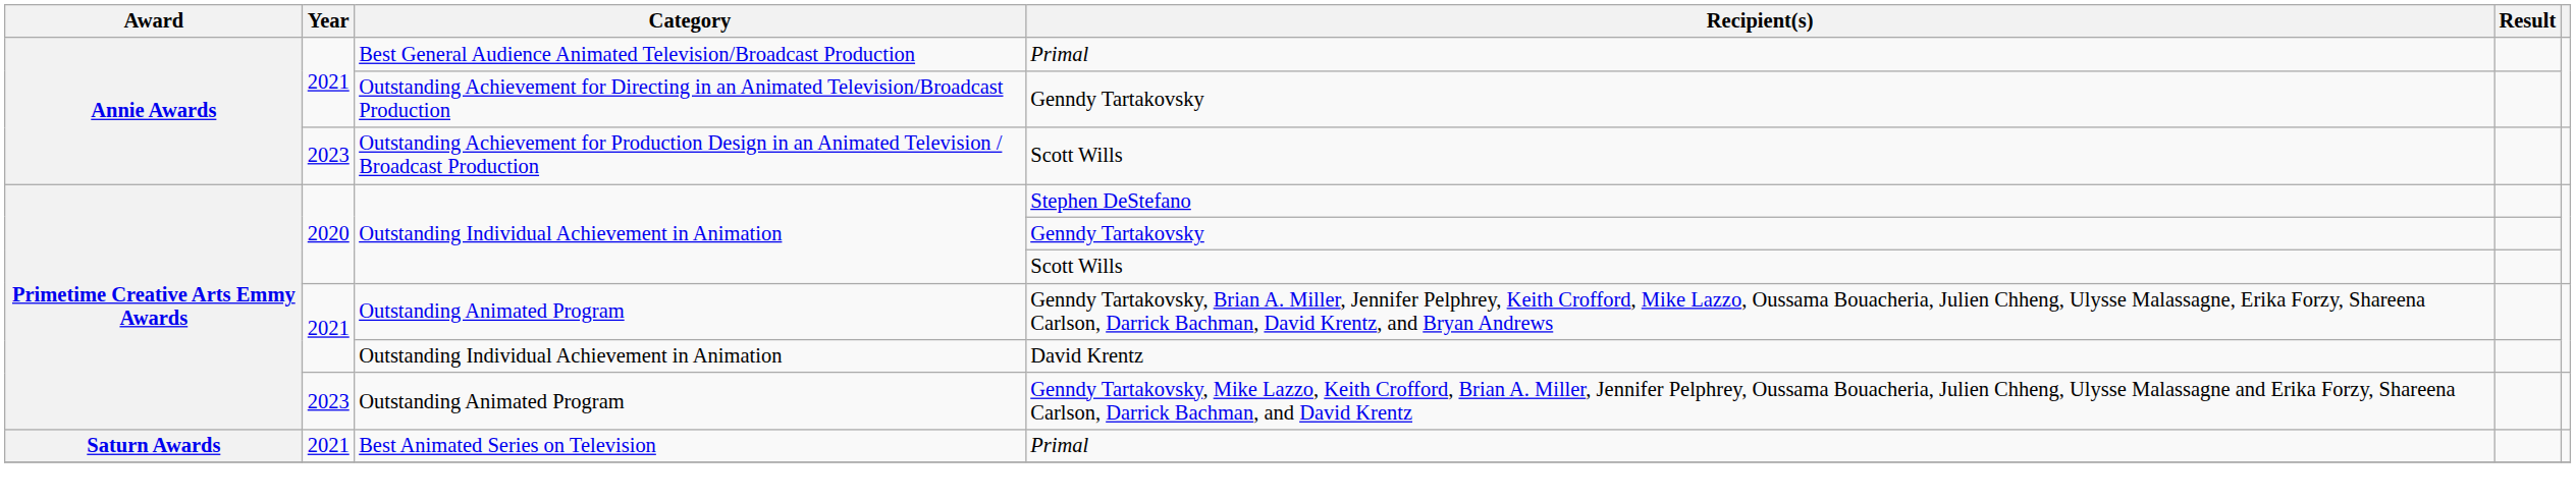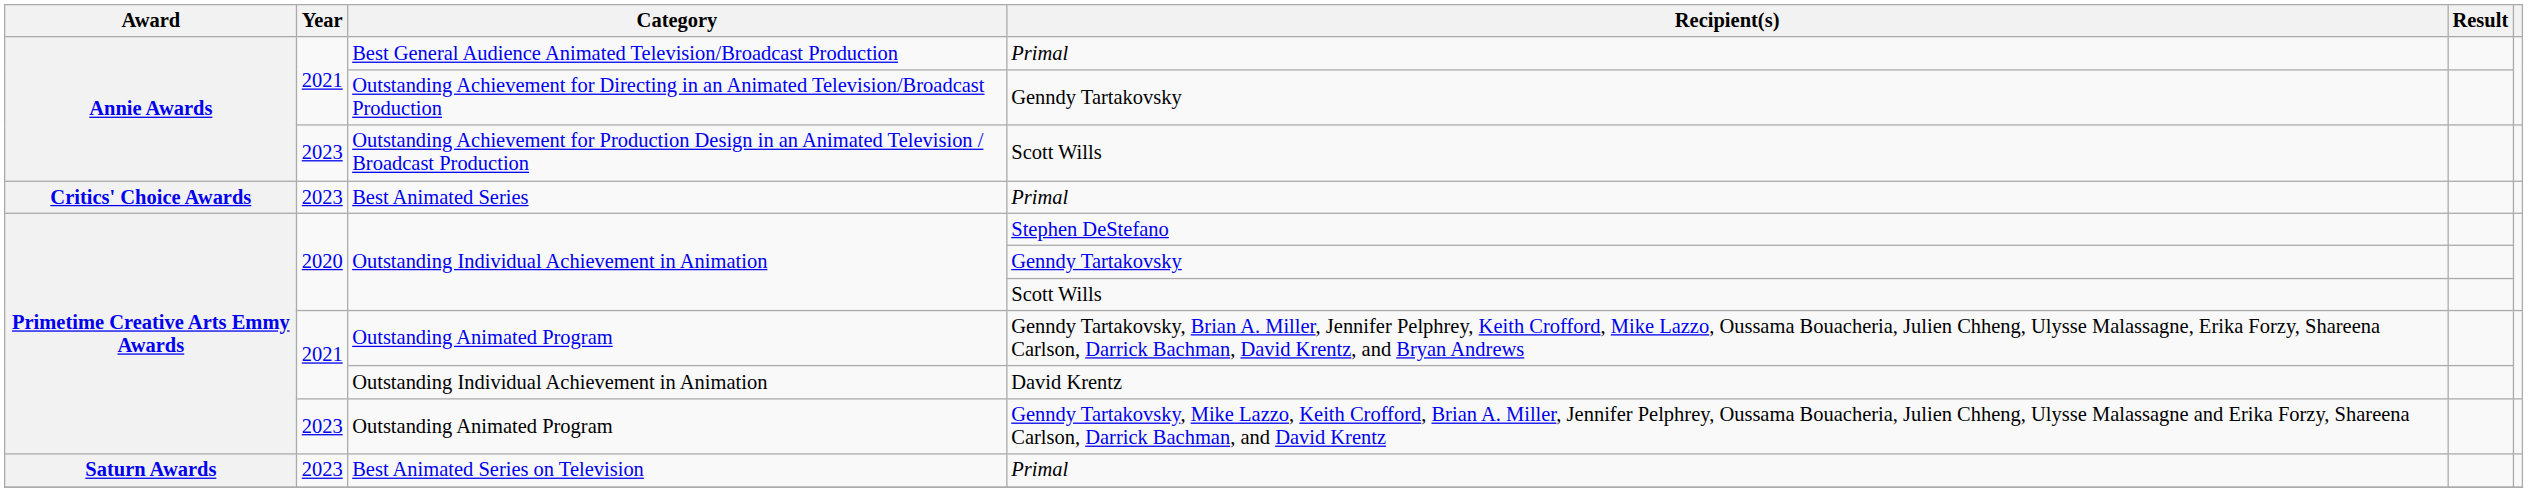+ row: Critics' Choice Awards | 2023 | Best Animated Series | Primal
Best Animated Series on Television | Year: 2021 -> 2023
